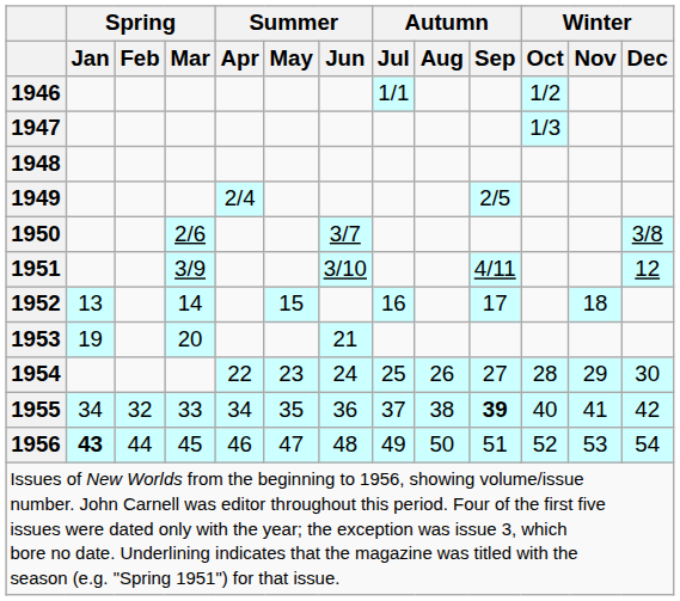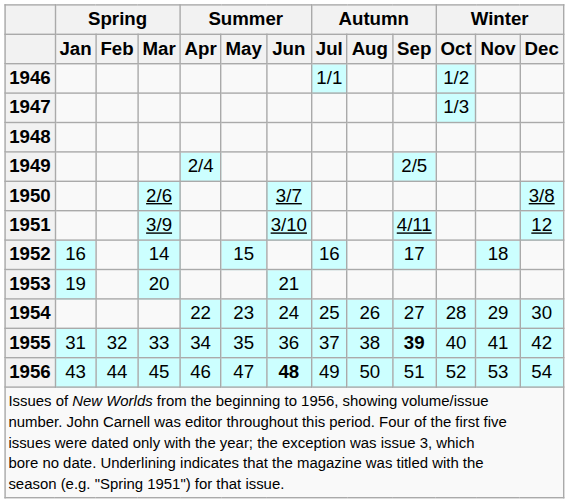1952 | Spring / Jan: 13 -> 16
1955 | Spring / Jan: 34 -> 31
1956 | Spring / Jan: bold -> normal
1956 | Summer / Jun: normal -> bold
